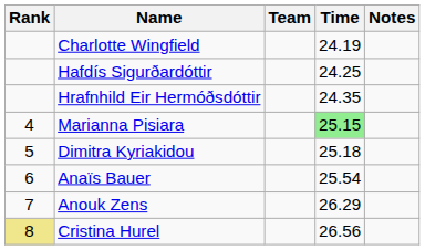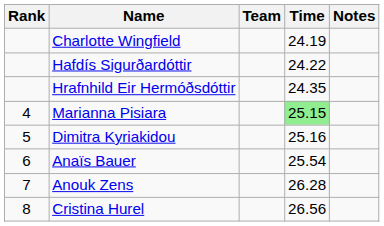Hafdís Sigurðardóttir | Time: 24.25 -> 24.22
Dimitra Kyriakidou | Time: 25.18 -> 25.16
Anouk Zens | Time: 26.29 -> 26.28
Cristina Hurel | Rank: khaki background -> no background
